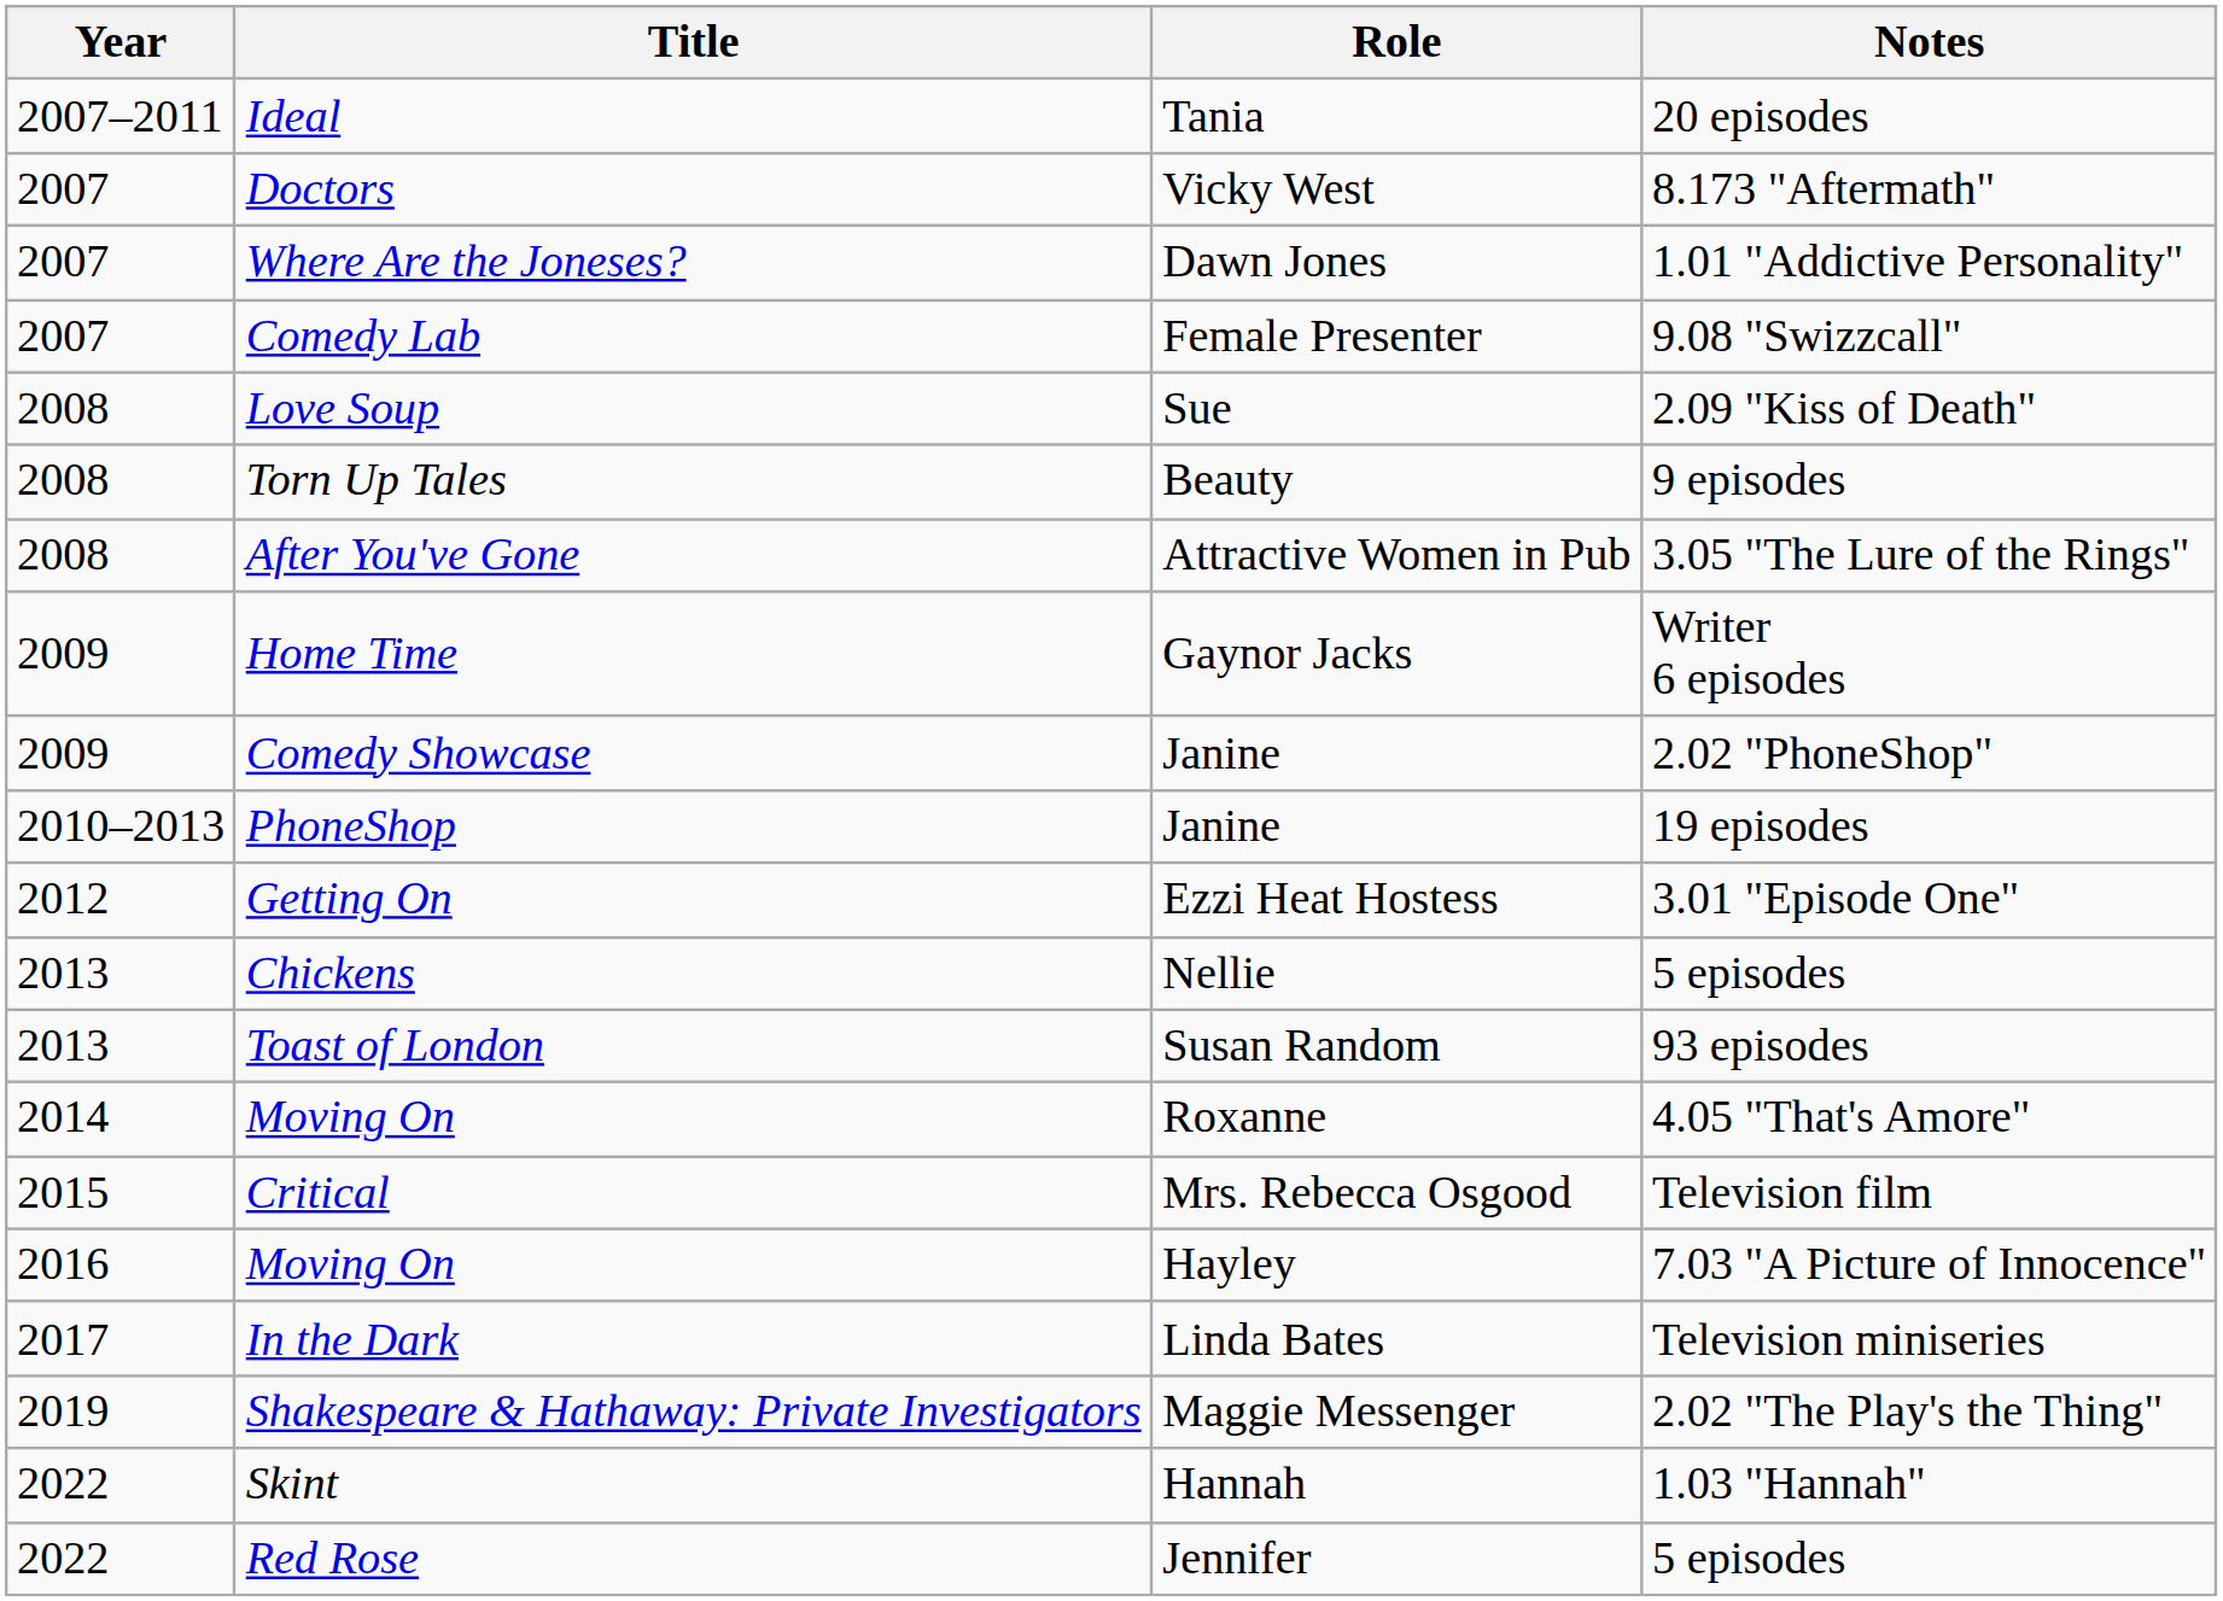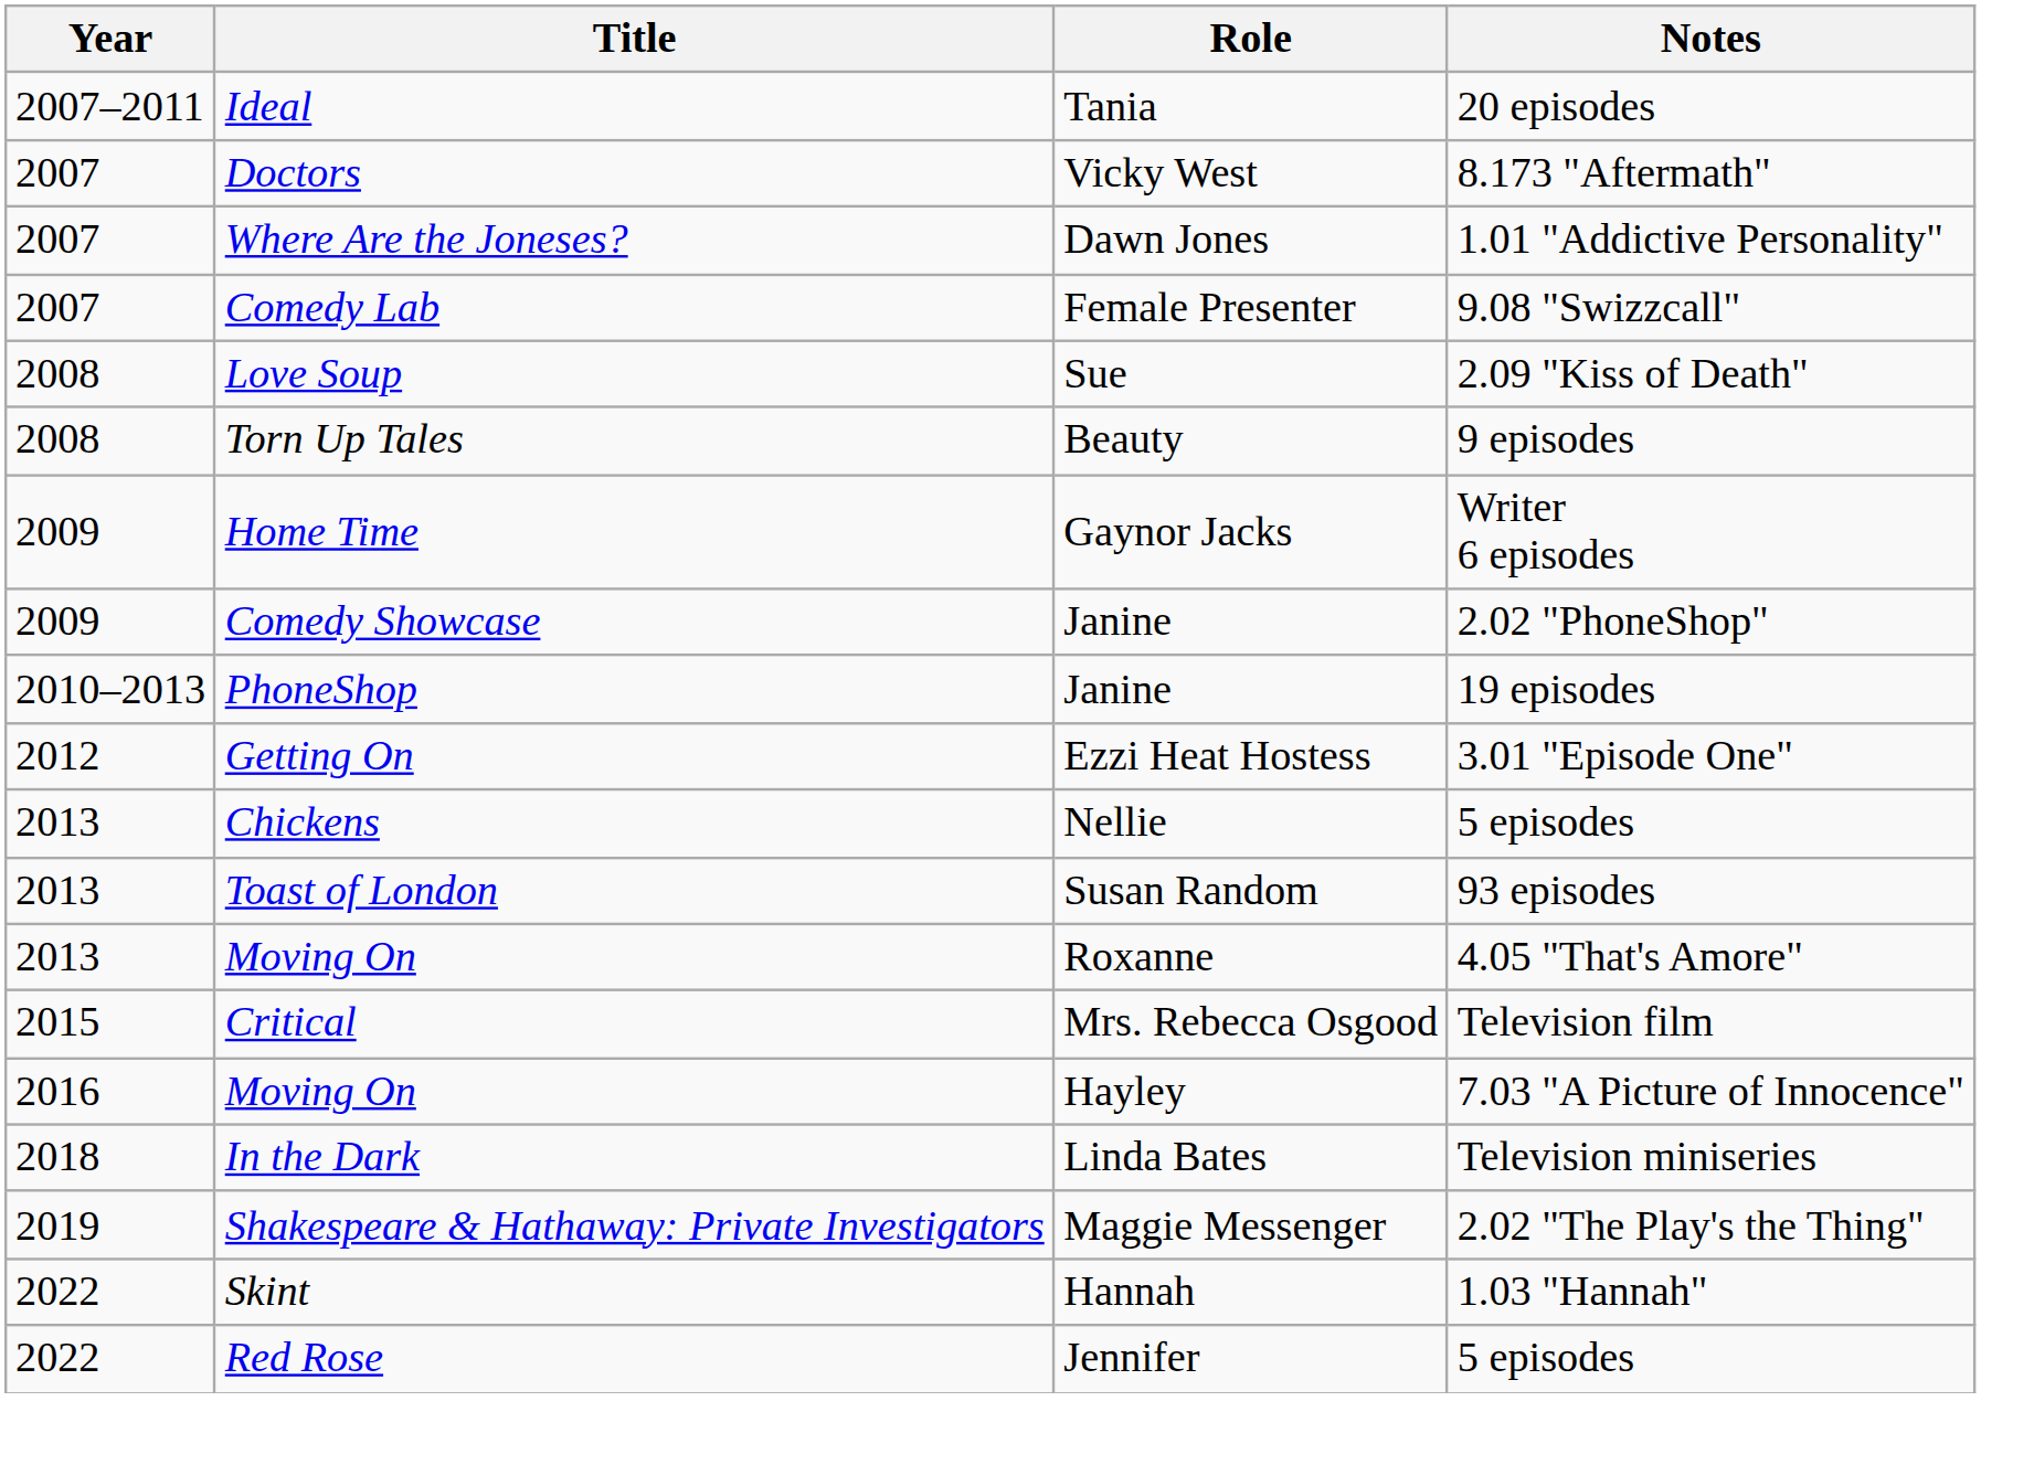- row: 2008 | After You've Gone | Attractive Women in Pub | 3.05 "The Lure of the Rings"
Moving On / Roxanne | Year: 2014 -> 2013
In the Dark | Year: 2017 -> 2018
